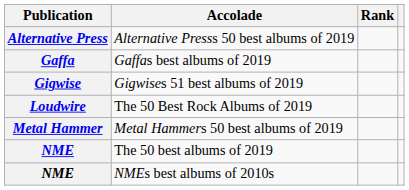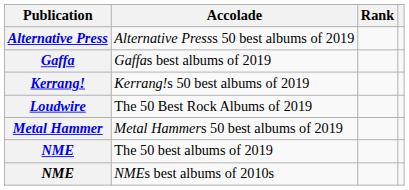- row: Gigwise | Gigwises 51 best albums of 2019
+ row: Kerrang! | Kerrang!s 50 best albums of 2019
